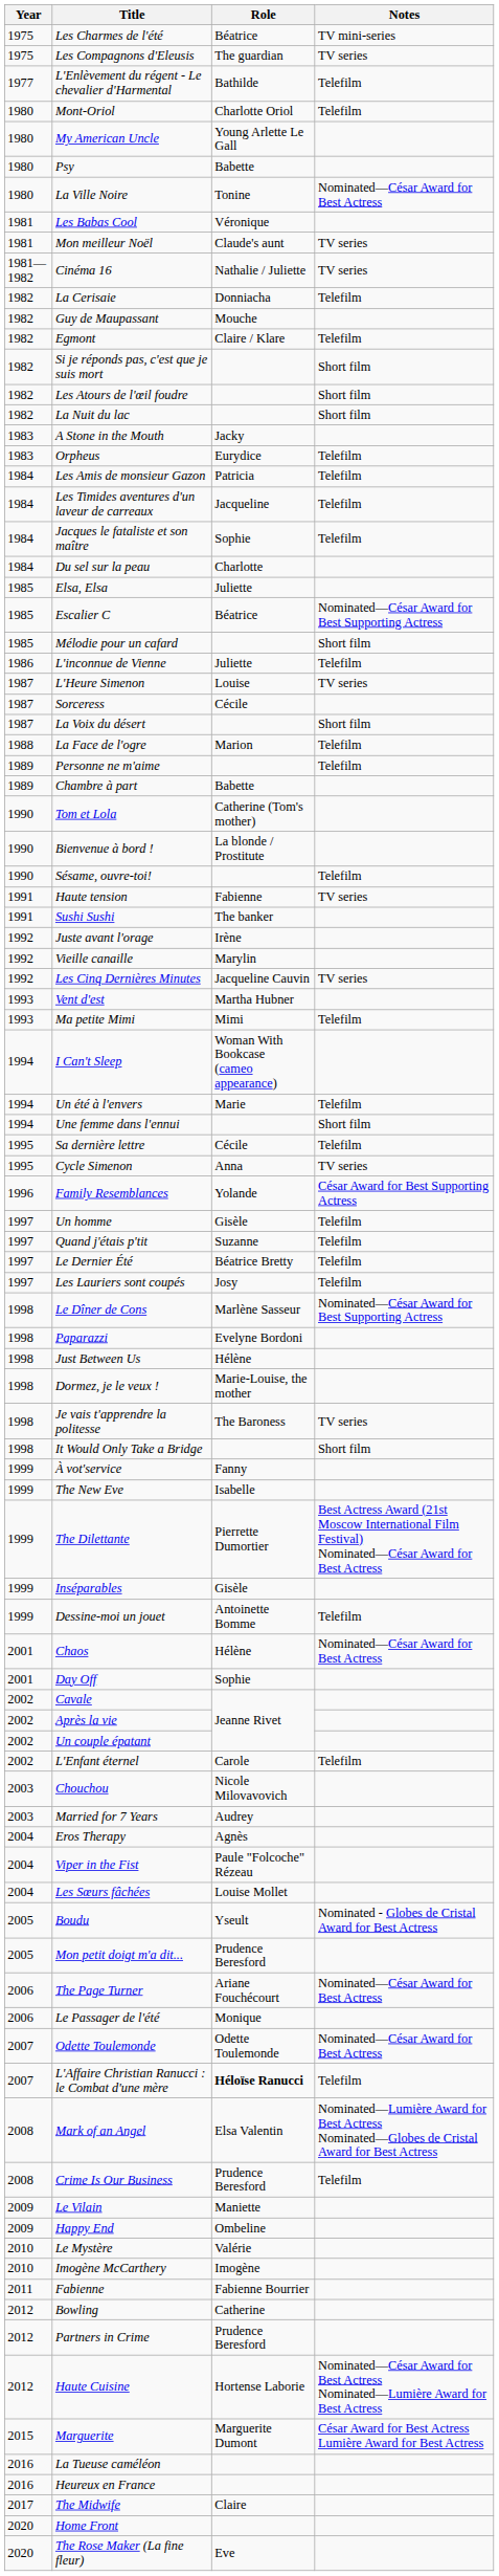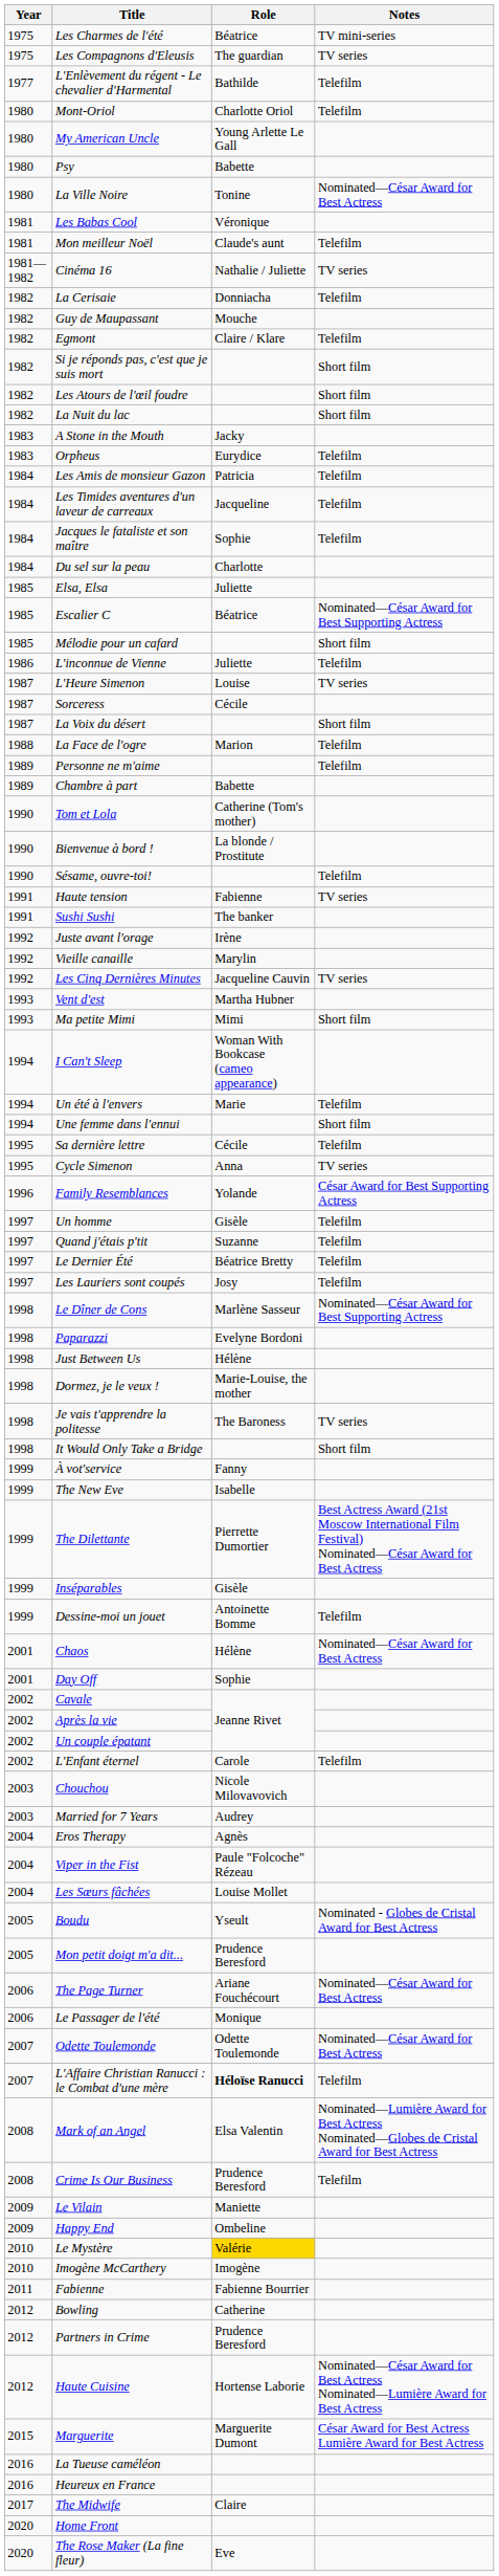Mon meilleur Noël | Notes: TV series -> Telefilm
Ma petite Mimi | Notes: Telefilm -> Short film
Le Mystère | Role: no background -> gold background
